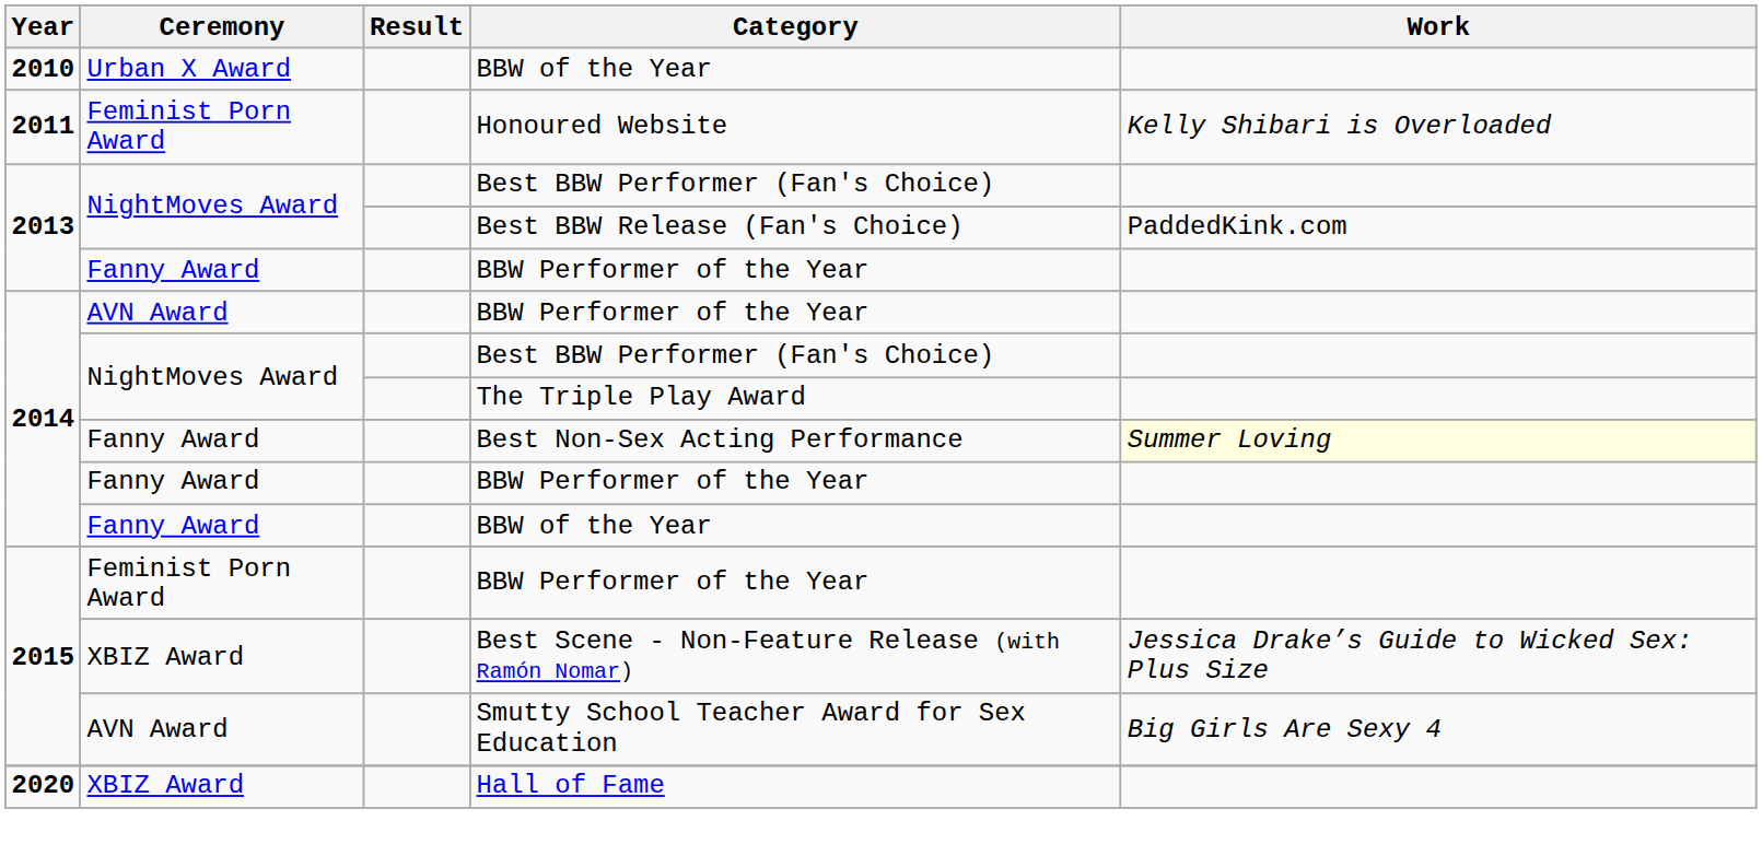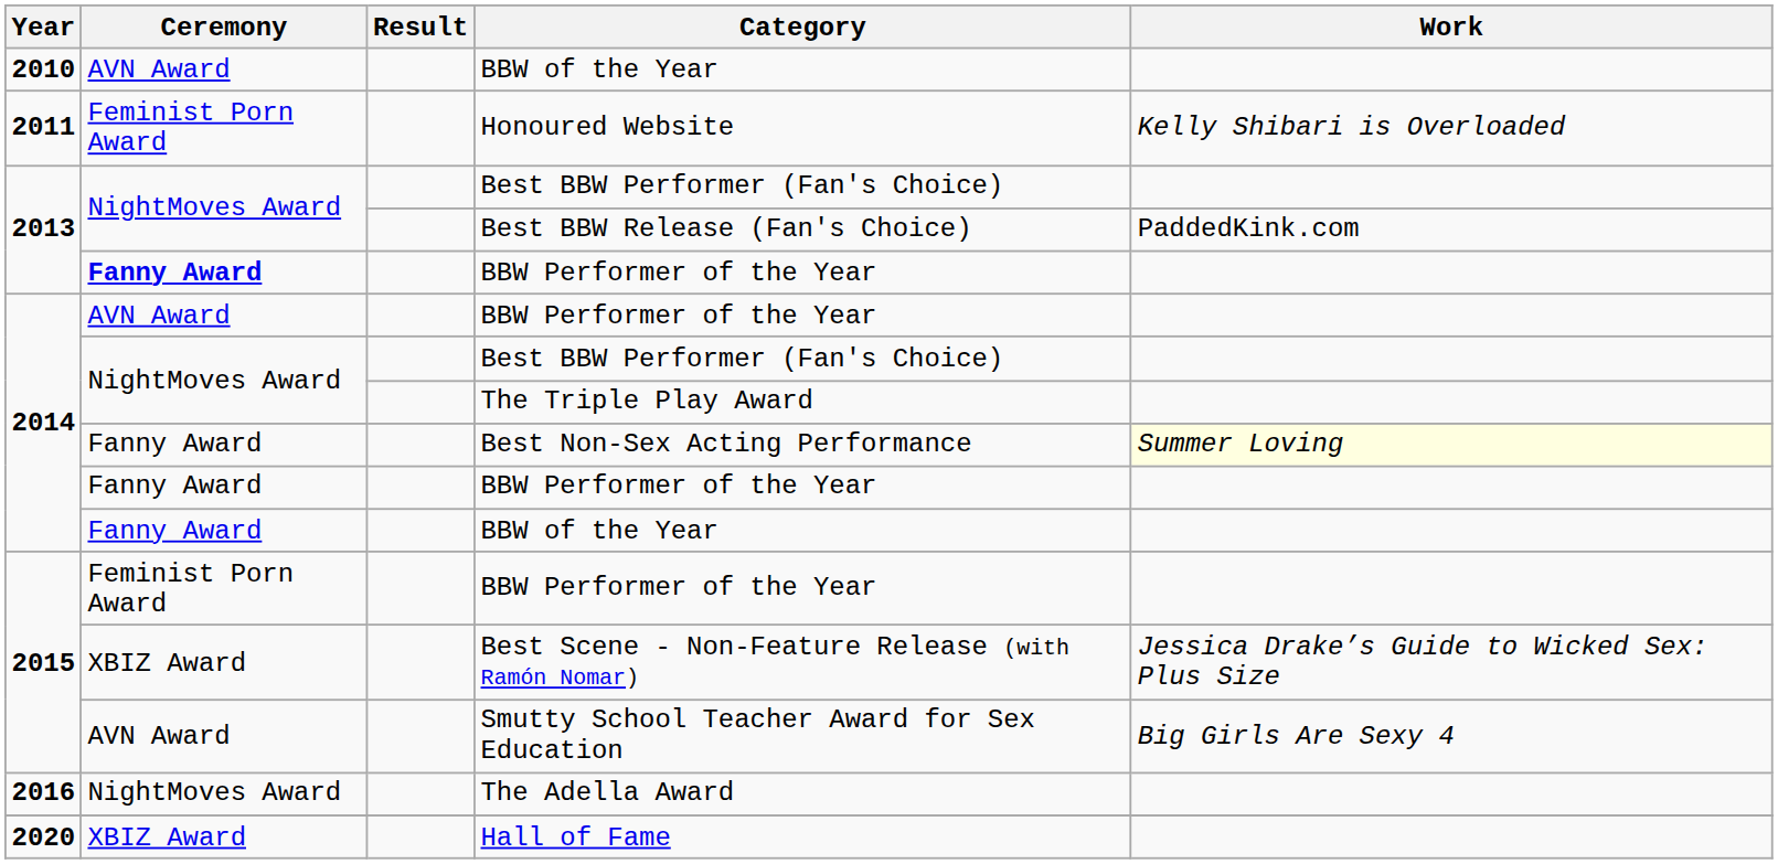2010 / BBW of the Year | Ceremony: Urban X Award -> AVN Award
2013 / BBW Performer of the Year | Ceremony: normal -> bold
+ row: 2016 | NightMoves Award | The Adella Award
